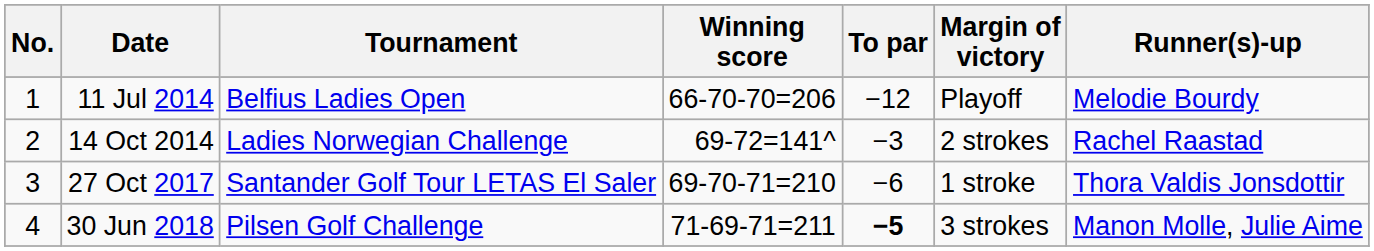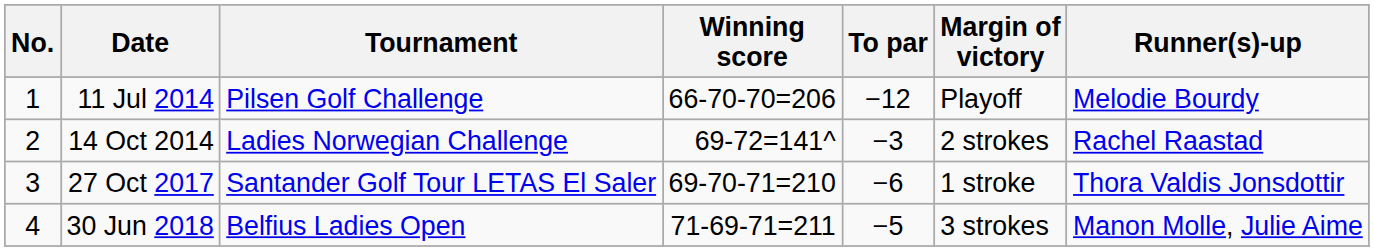11 Jul 2014 | Tournament: Belfius Ladies Open -> Pilsen Golf Challenge
30 Jun 2018 | Tournament: Pilsen Golf Challenge -> Belfius Ladies Open
30 Jun 2018 | To par: bold -> normal
